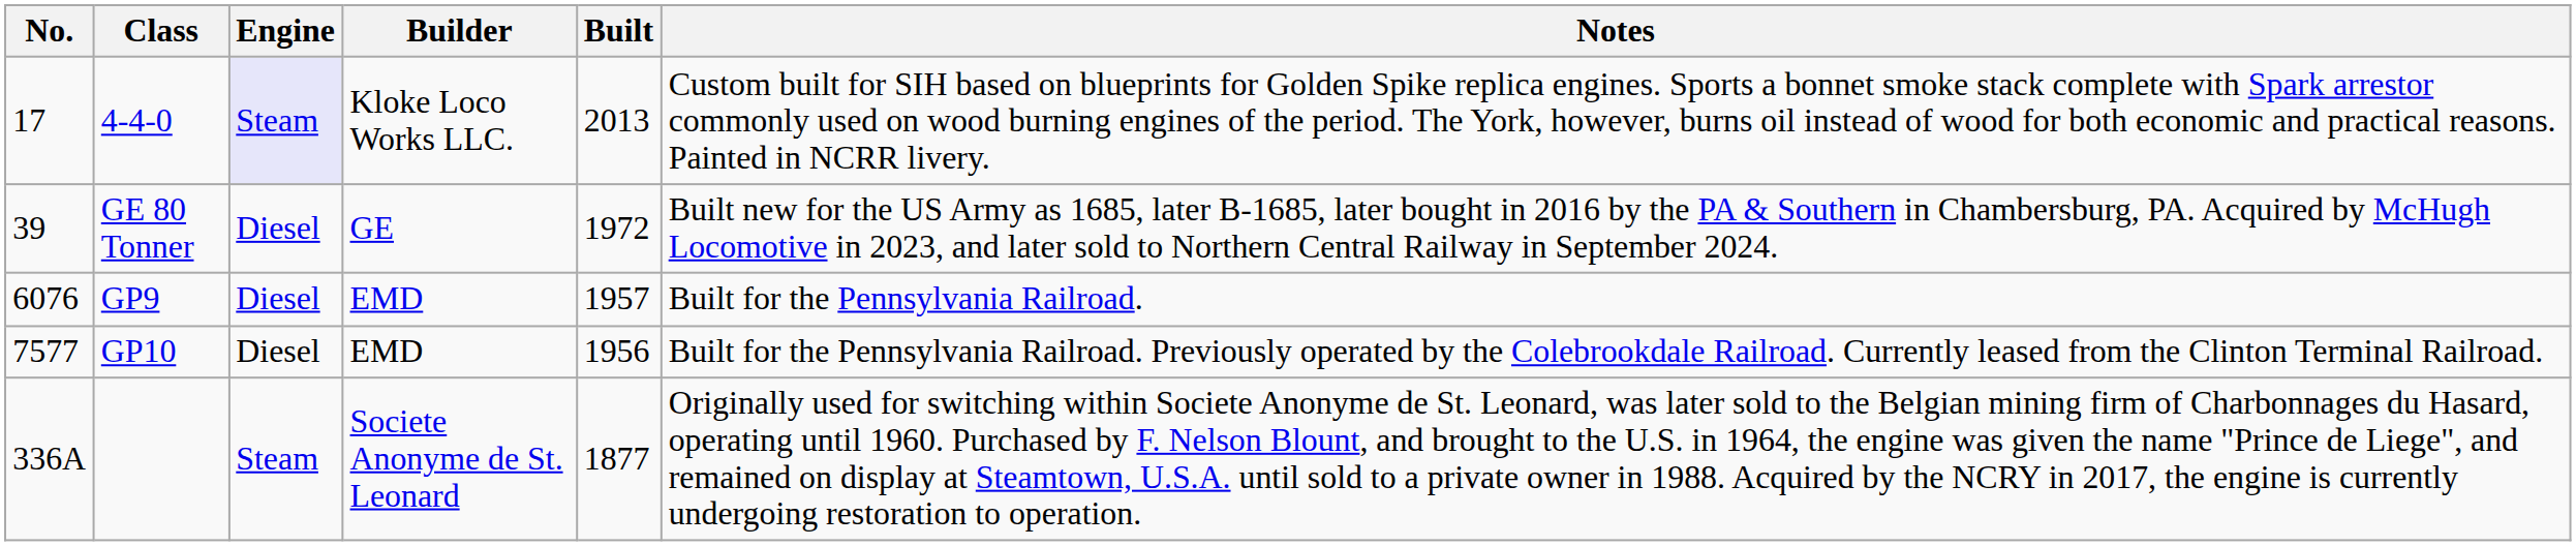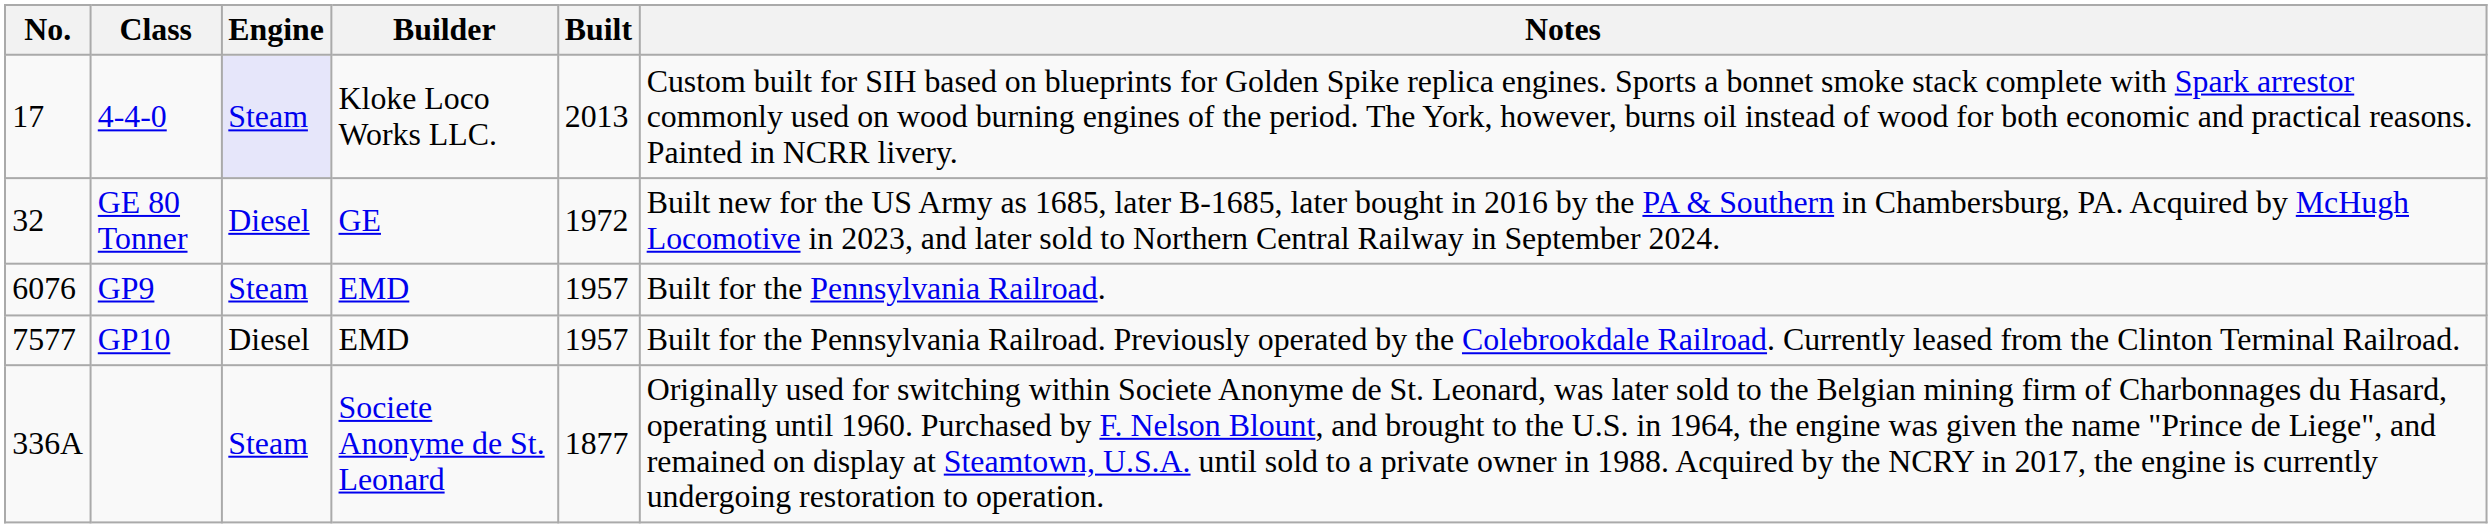GE 80 Tonner | No.: 39 -> 32
GP9 | Engine: Diesel -> Steam
GP10 | Built: 1956 -> 1957
